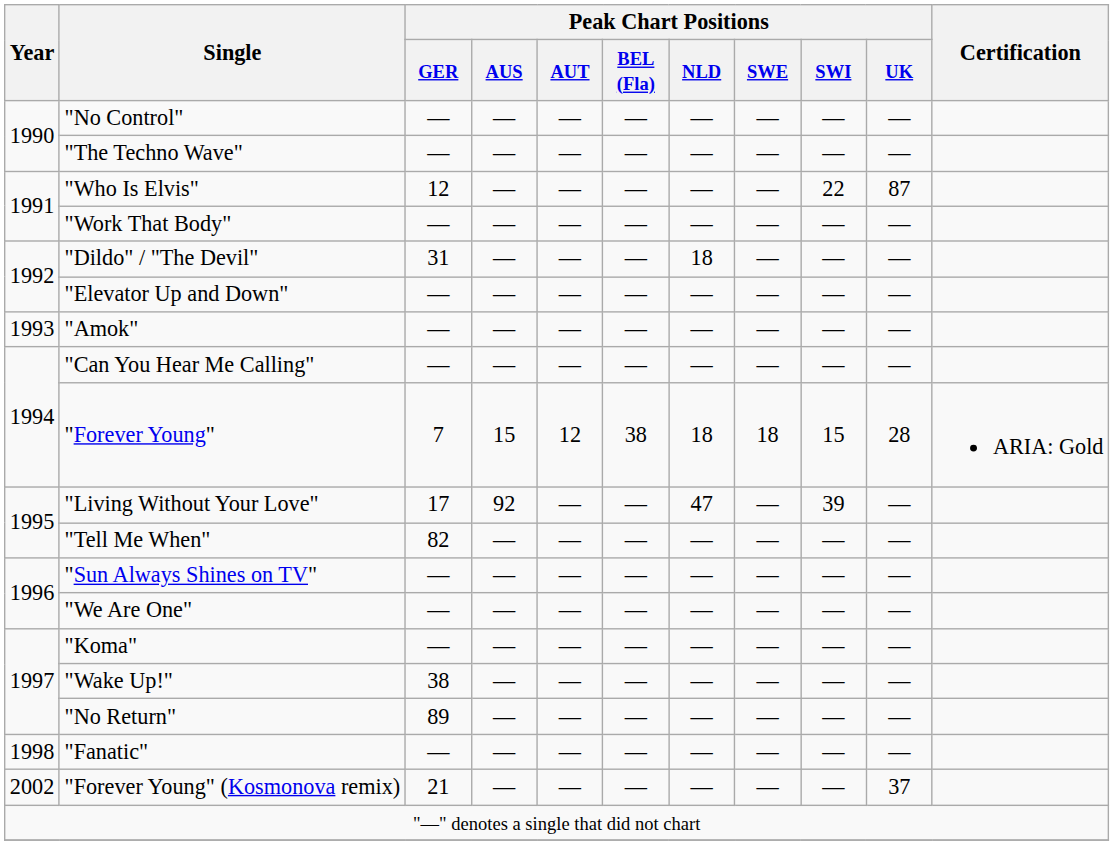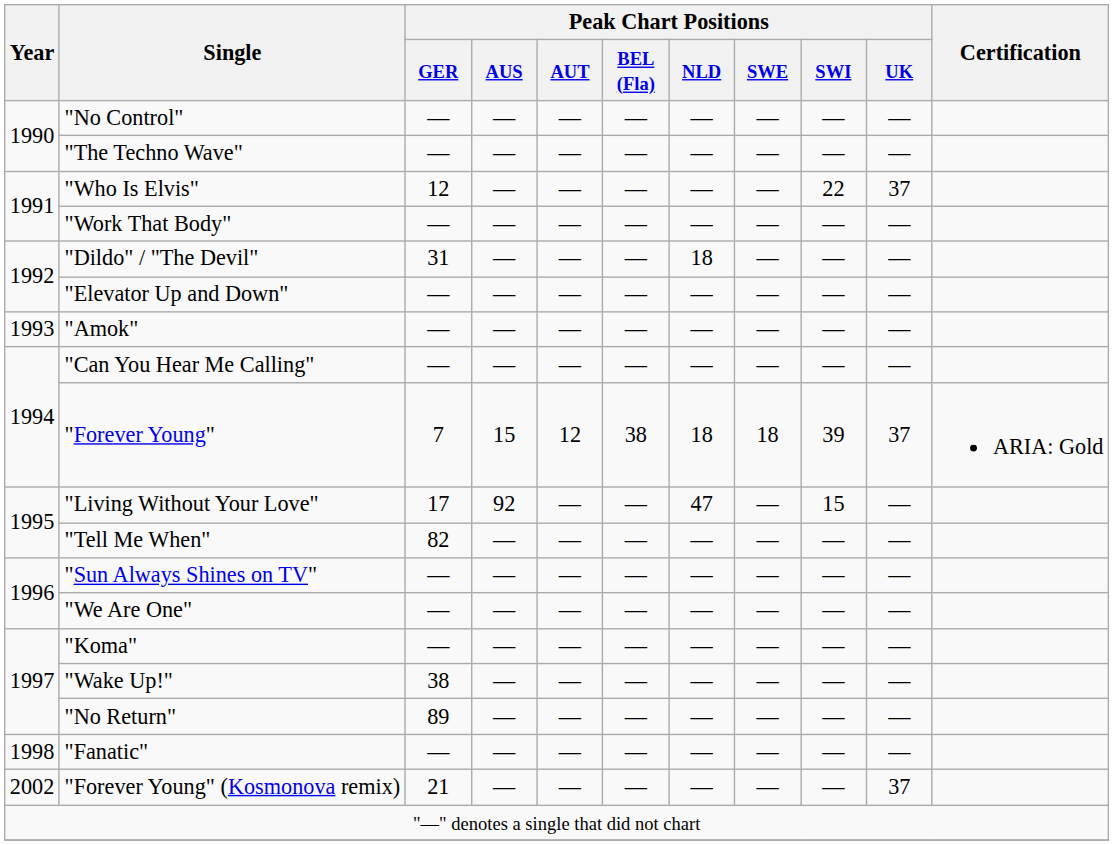"Who Is Elvis" | Peak Chart Positions / UK: 87 -> 37
"Forever Young" | Peak Chart Positions / SWI: 15 -> 39
"Forever Young" | Peak Chart Positions / UK: 28 -> 37
"Living Without Your Love" | Peak Chart Positions / SWI: 39 -> 15
